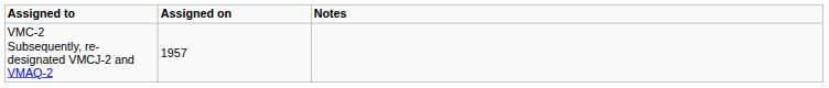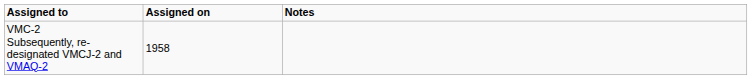VMC-2 Subsequently, re-designated VMCJ-2 and VMAQ-2 | Assigned on: 1957 -> 1958
